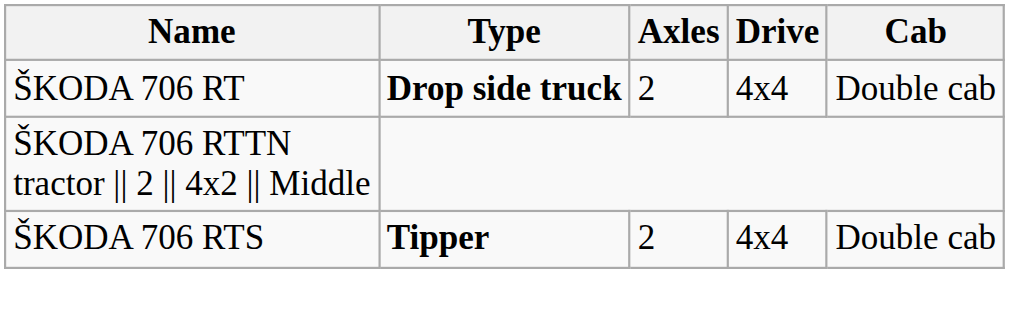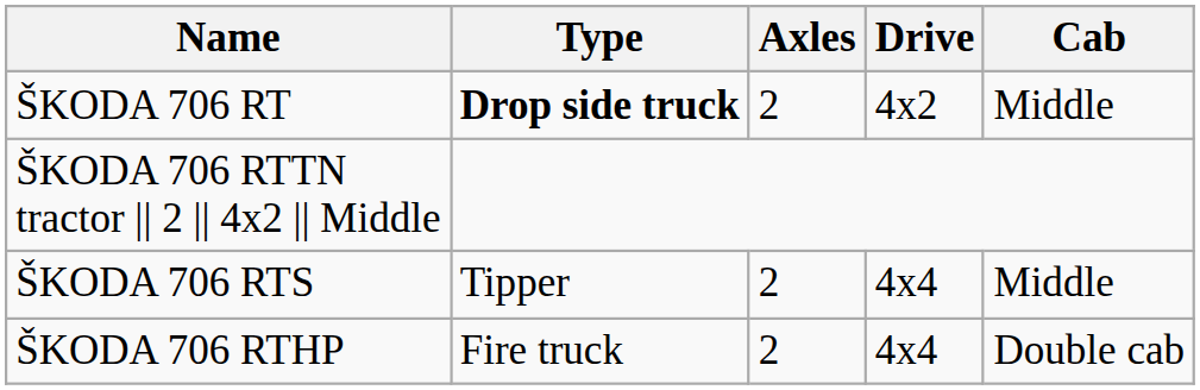ŠKODA 706 RT | Drive: 4x4 -> 4x2
ŠKODA 706 RT | Cab: Double cab -> Middle
ŠKODA 706 RTS | Type: bold -> normal
ŠKODA 706 RTS | Cab: Double cab -> Middle
+ row: ŠKODA 706 RTHP | Fire truck | 2 | 4x4 | Double cab
